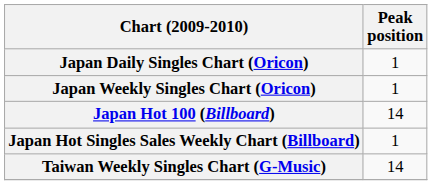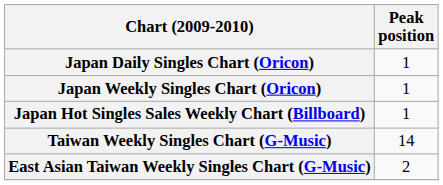- row: Japan Hot 100 (Billboard) | 14
+ row: East Asian Taiwan Weekly Singles Chart (G-Music) | 2
